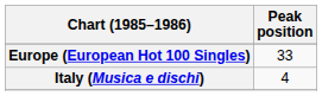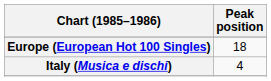Europe (European Hot 100 Singles) | Peak position: 33 -> 18
